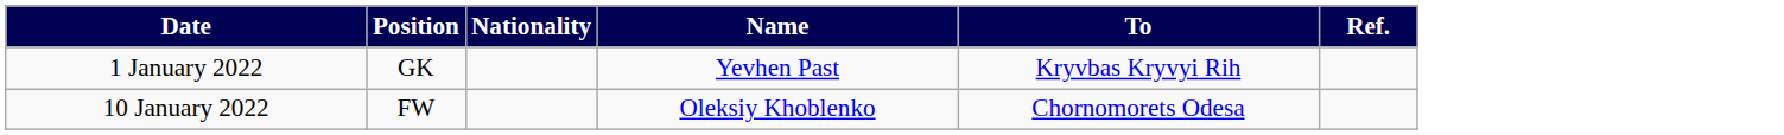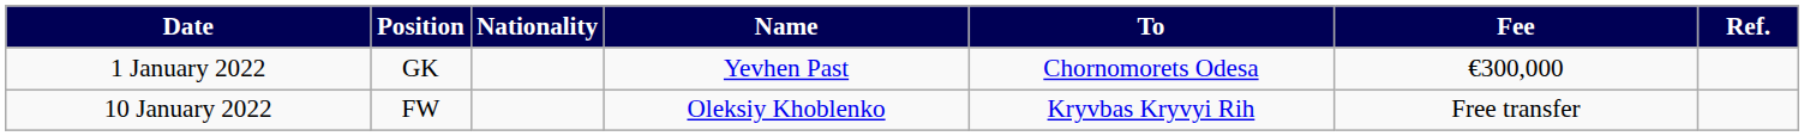+ column: Fee | €300,000 | Free transfer
1 January 2022 | To: Kryvbas Kryvyi Rih -> Chornomorets Odesa
10 January 2022 | To: Chornomorets Odesa -> Kryvbas Kryvyi Rih
